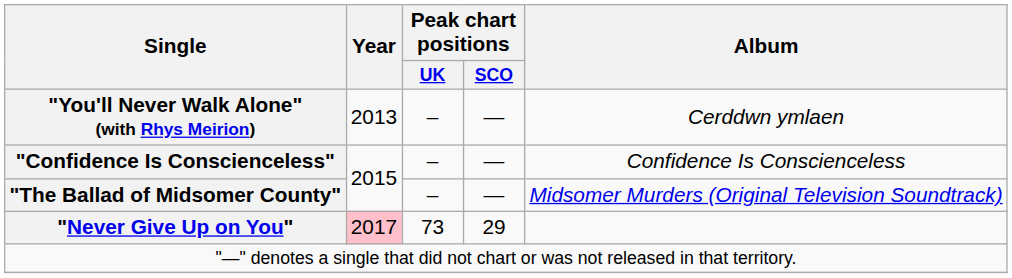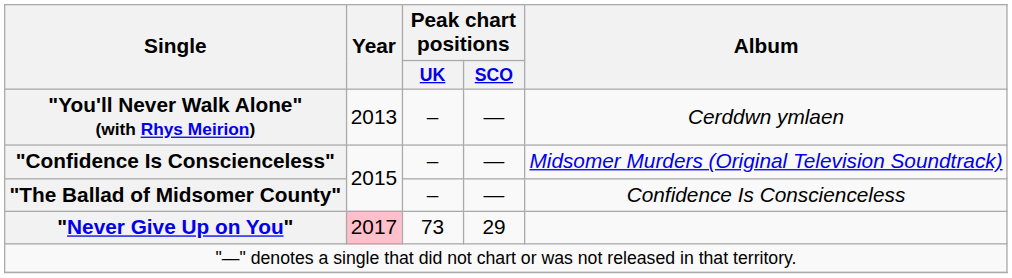"Confidence Is Conscienceless" | Album: Confidence Is Conscienceless -> Midsomer Murders (Original Television Soundtrack)
"The Ballad of Midsomer County" | Album: Midsomer Murders (Original Television Soundtrack) -> Confidence Is Conscienceless
